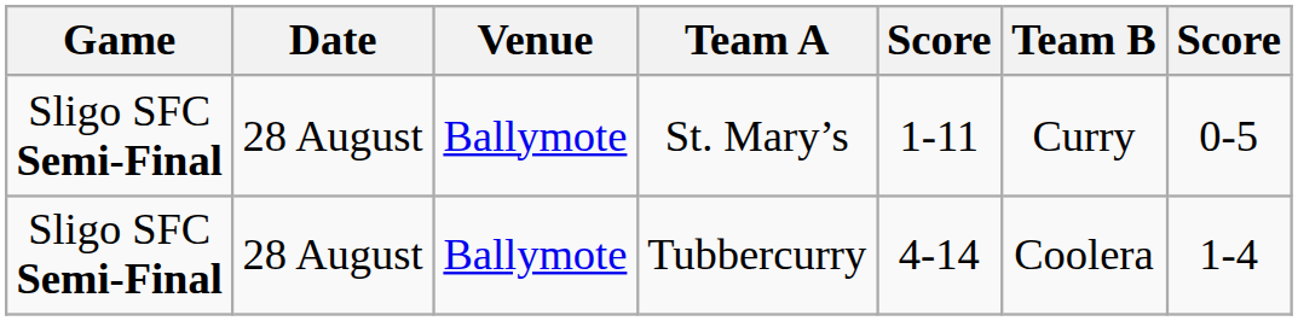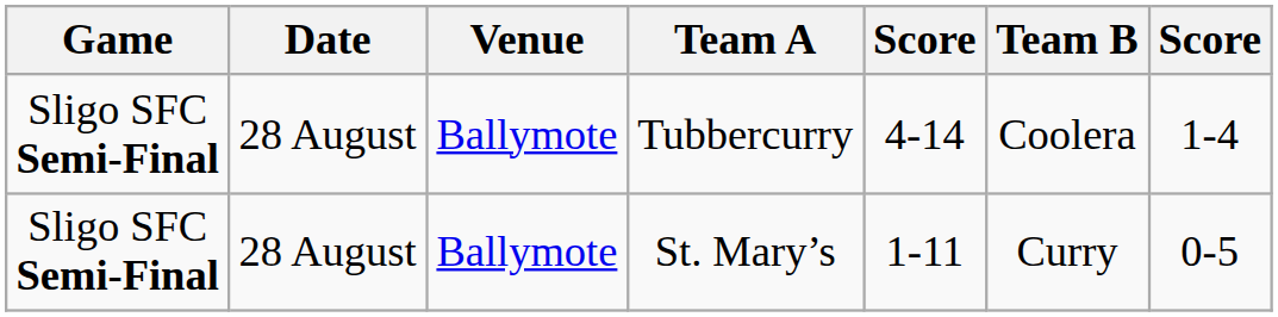rows swapped: St. Mary’s <-> Tubbercurry
